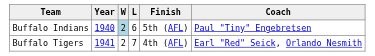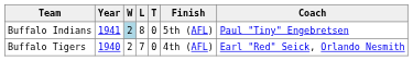+ column: T | 0 | 0
Buffalo Indians | Year: 1940 -> 1941
Buffalo Indians | L: 6 -> 8
Buffalo Tigers | Year: 1941 -> 1940
